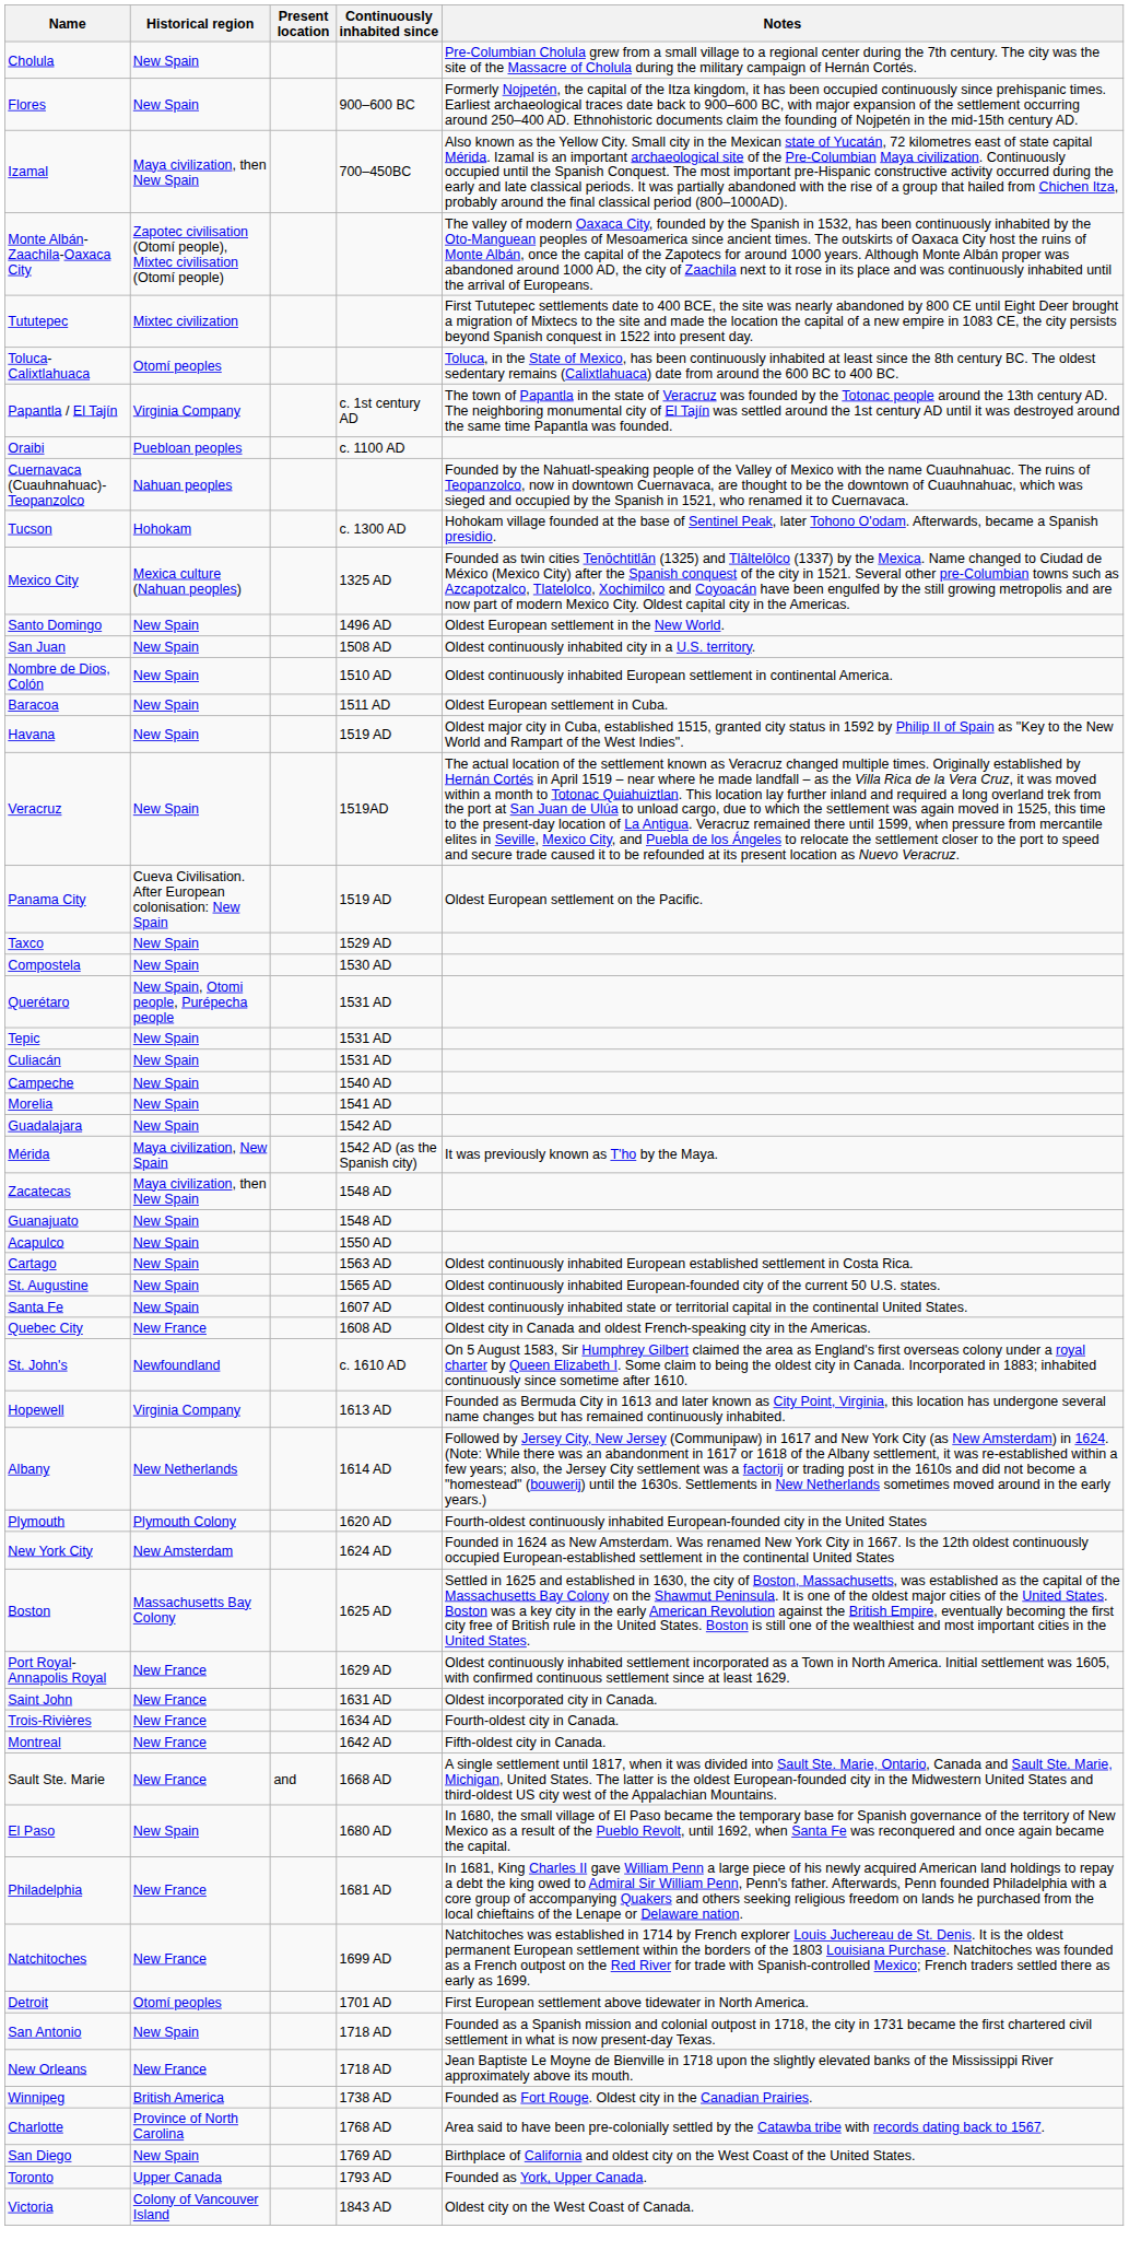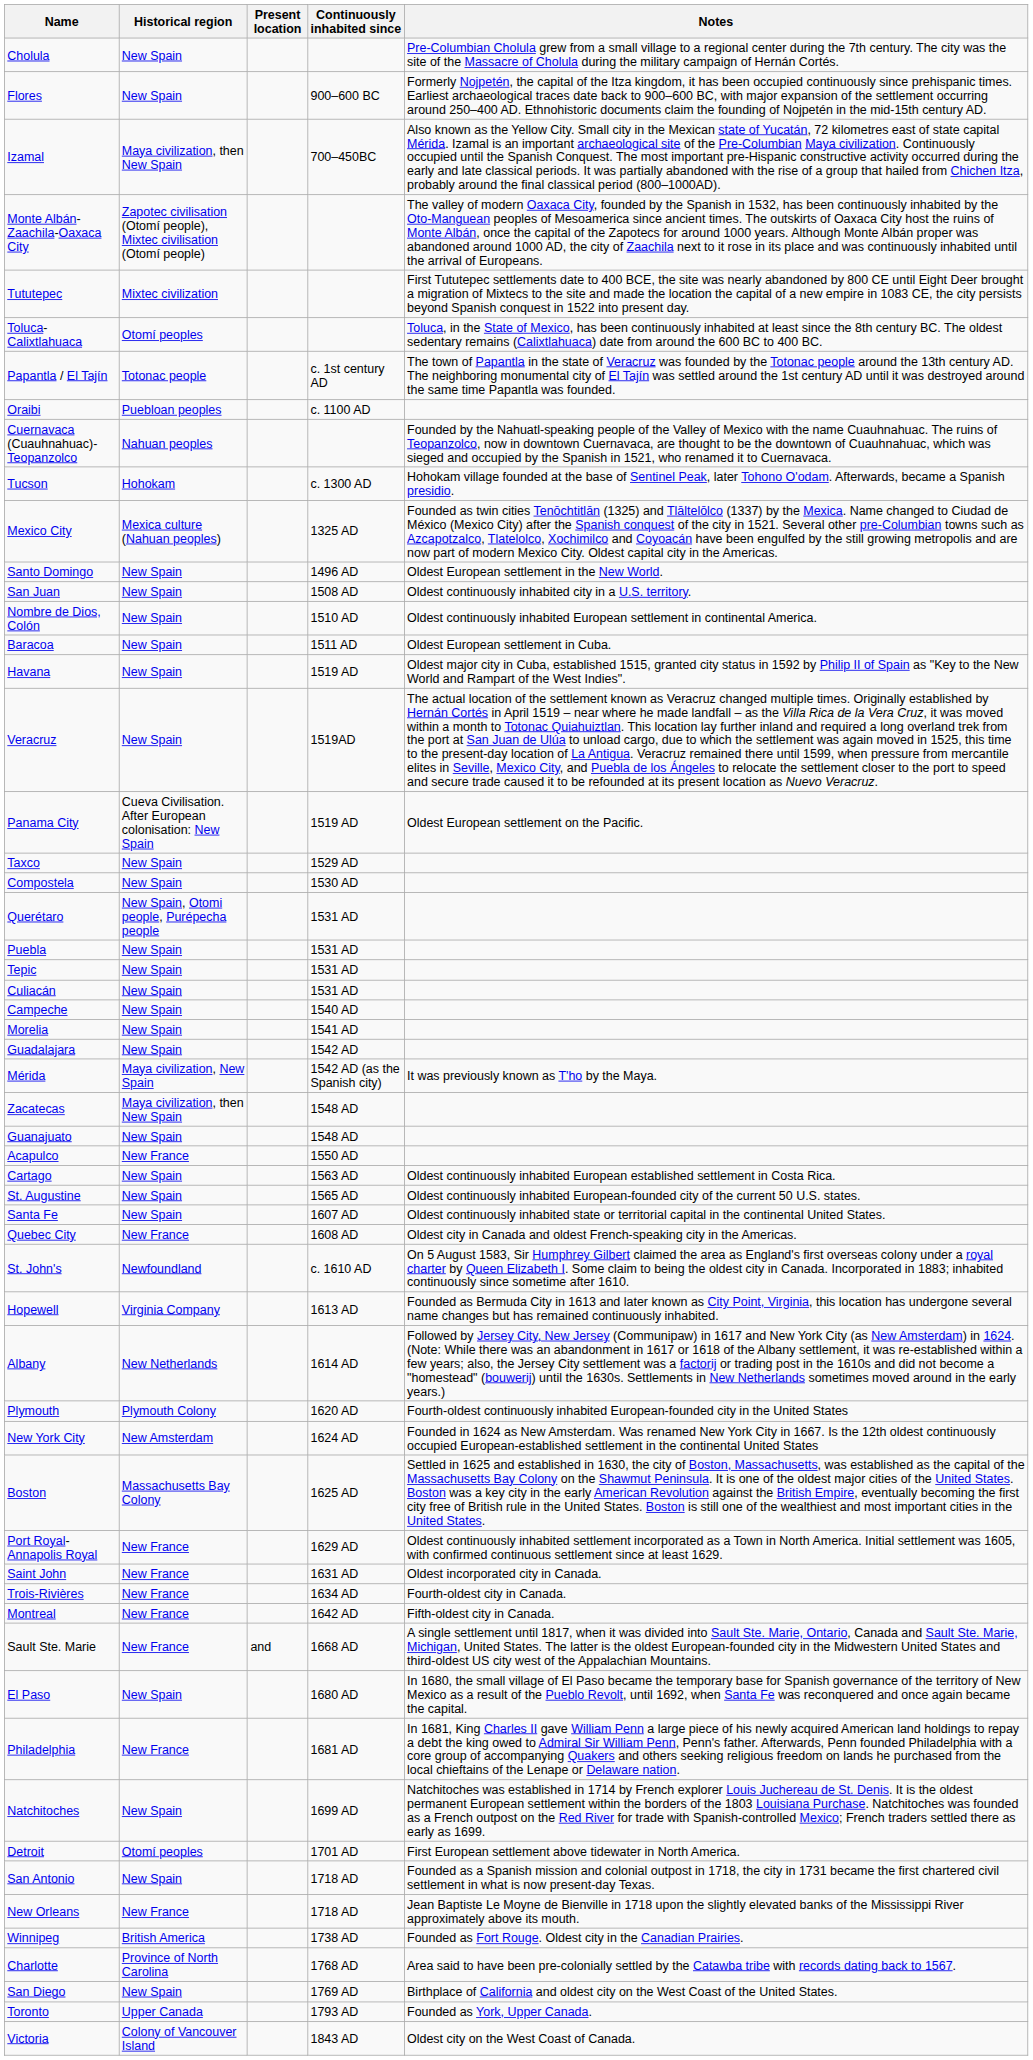Papantla / El Tajín | Historical region: Virginia Company -> Totonac people
+ row: Puebla | New Spain | 1531 AD
Acapulco | Historical region: New Spain -> New France
Natchitoches | Historical region: New France -> New Spain
